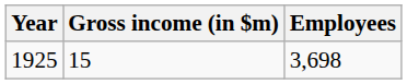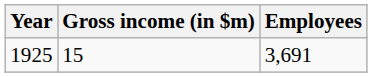1925 | Employees: 3,698 -> 3,691
